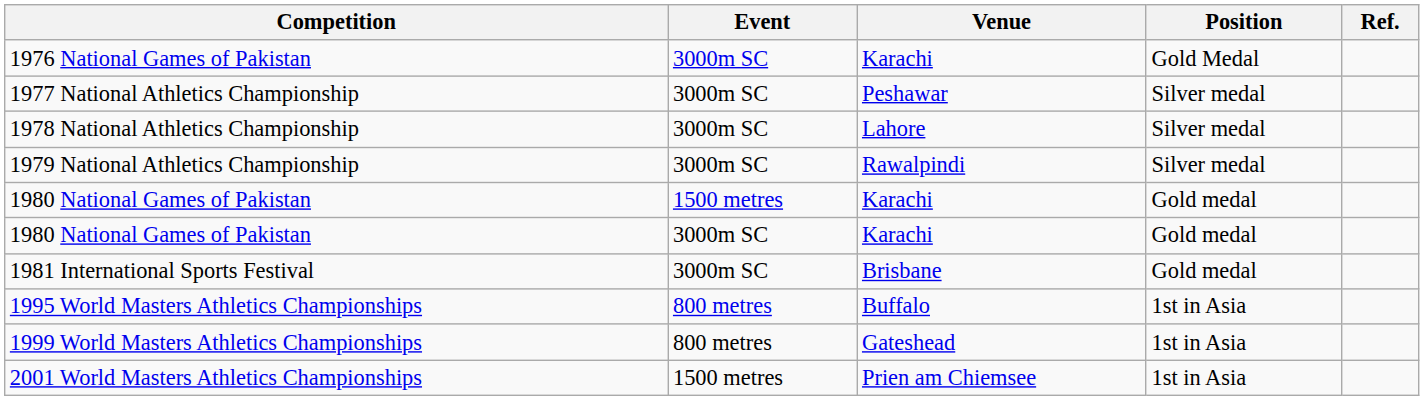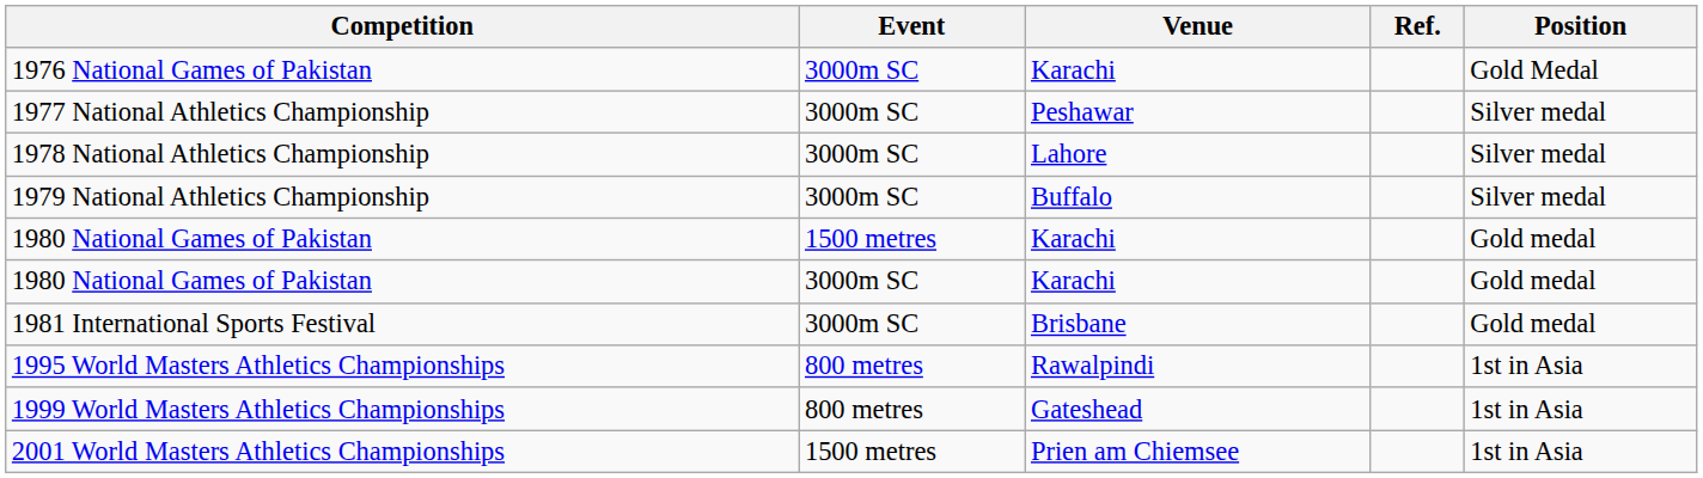columns swapped: Position <-> Ref.
1979 National Athletics Championship | Venue: Rawalpindi -> Buffalo
1995 World Masters Athletics Championships | Venue: Buffalo -> Rawalpindi
